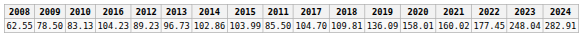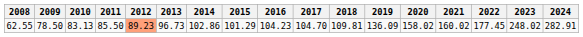columns swapped: 2011 <-> 2016
62.55 | 2012: no background -> lightsalmon background
62.55 | 2015: 103.99 -> 101.29
62.55 | 2020: 158.01 -> 158.02
62.55 | 2023: 248.04 -> 248.02
